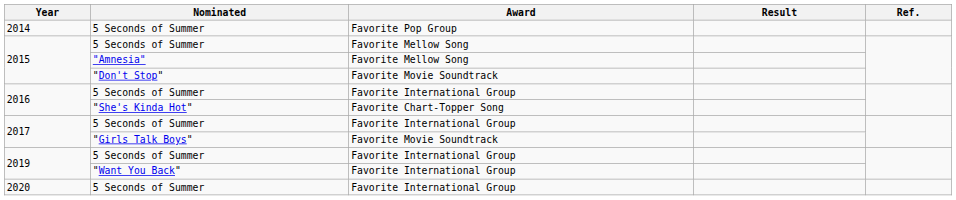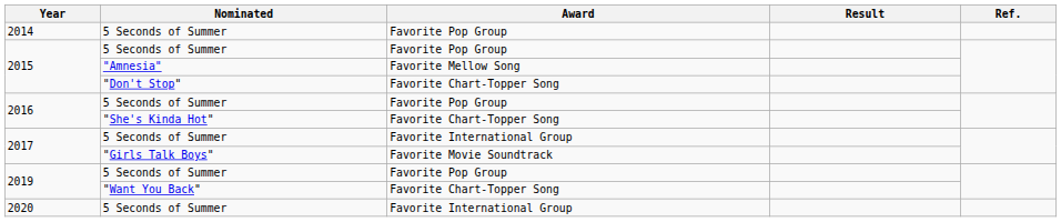2015 / 5 Seconds of Summer | Award: Favorite Mellow Song -> Favorite Pop Group
2015 / "Don't Stop" | Award: Favorite Movie Soundtrack -> Favorite Chart-Topper Song
2016 / 5 Seconds of Summer | Award: Favorite International Group -> Favorite Pop Group
2019 / 5 Seconds of Summer | Award: Favorite International Group -> Favorite Pop Group
2019 / "Want You Back" | Award: Favorite International Group -> Favorite Chart-Topper Song
